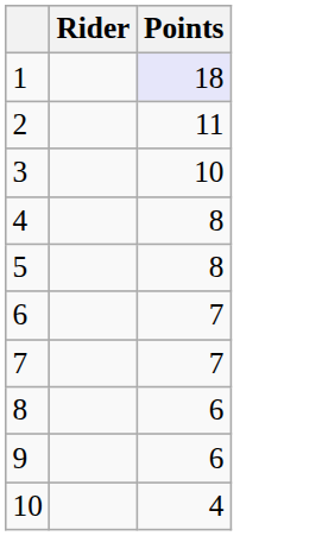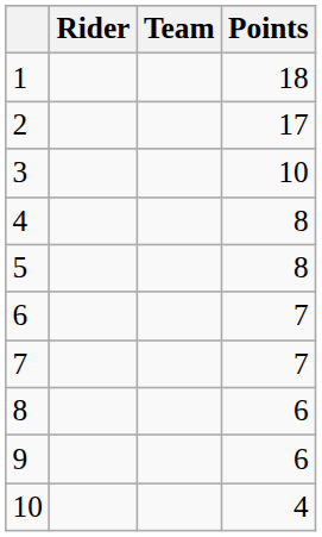+ column: Team
1 | Points: lavender background -> no background
2 | Points: 11 -> 17
